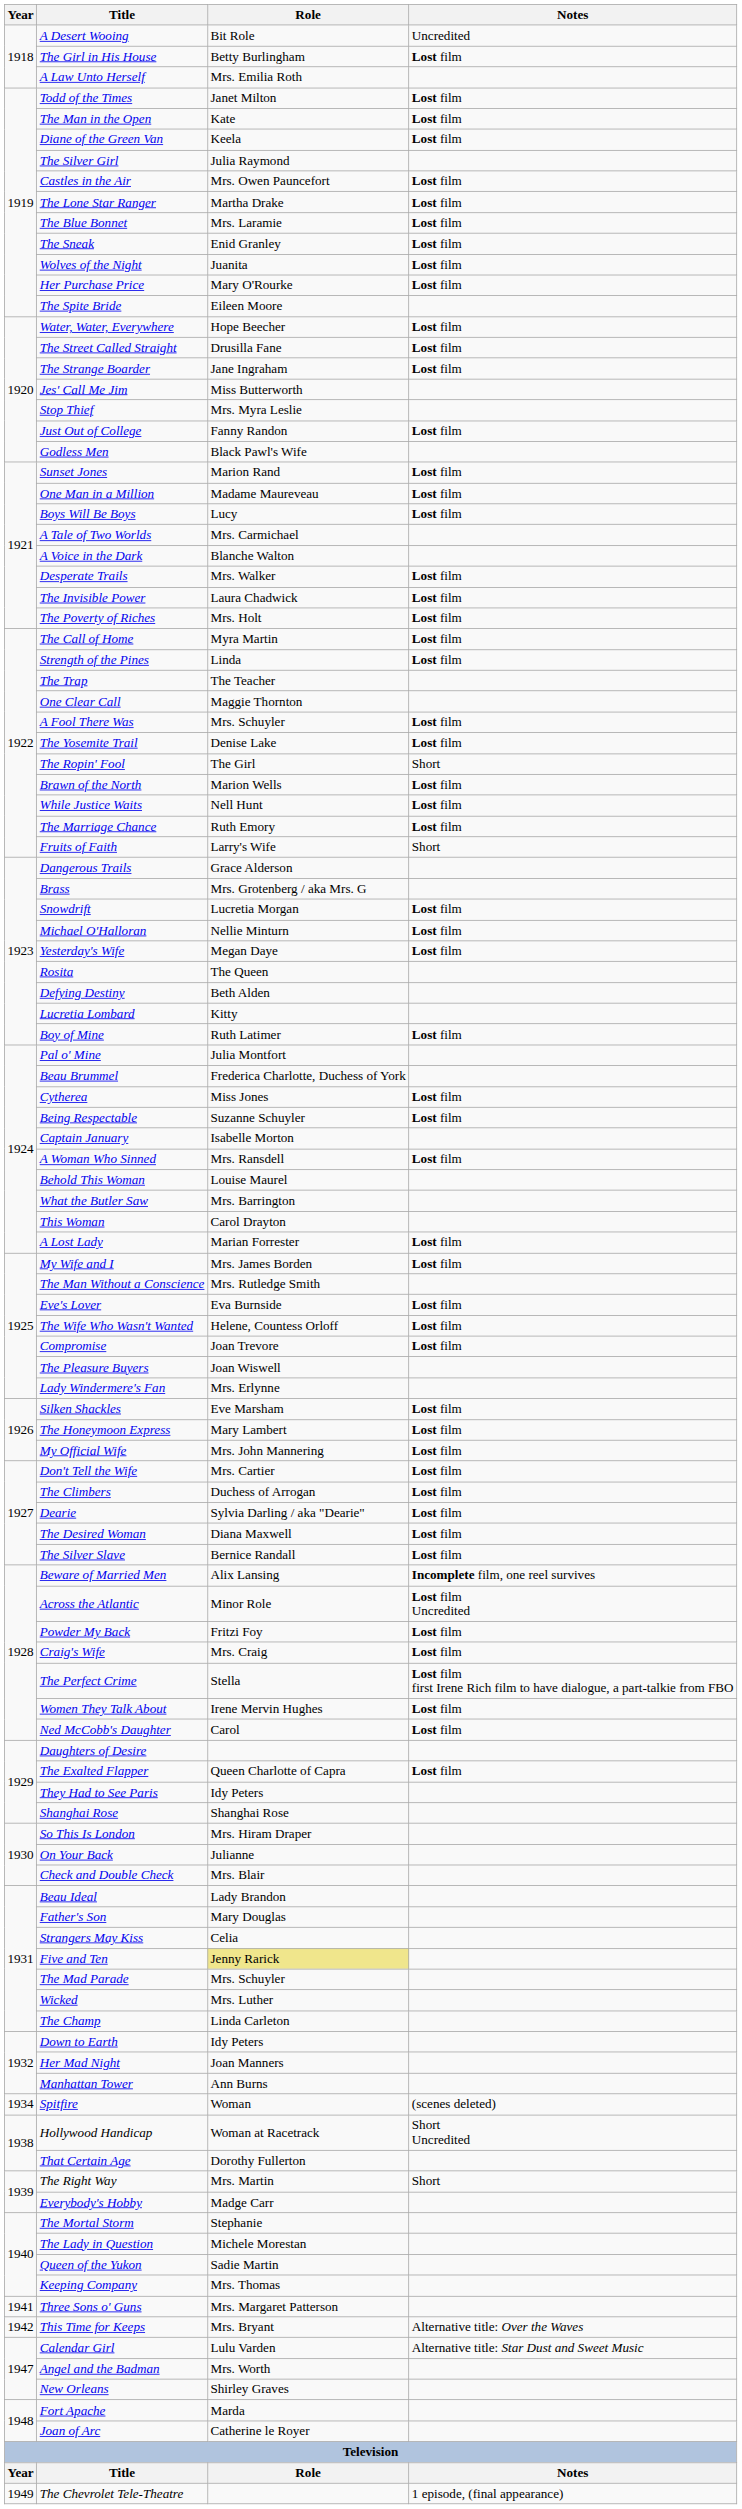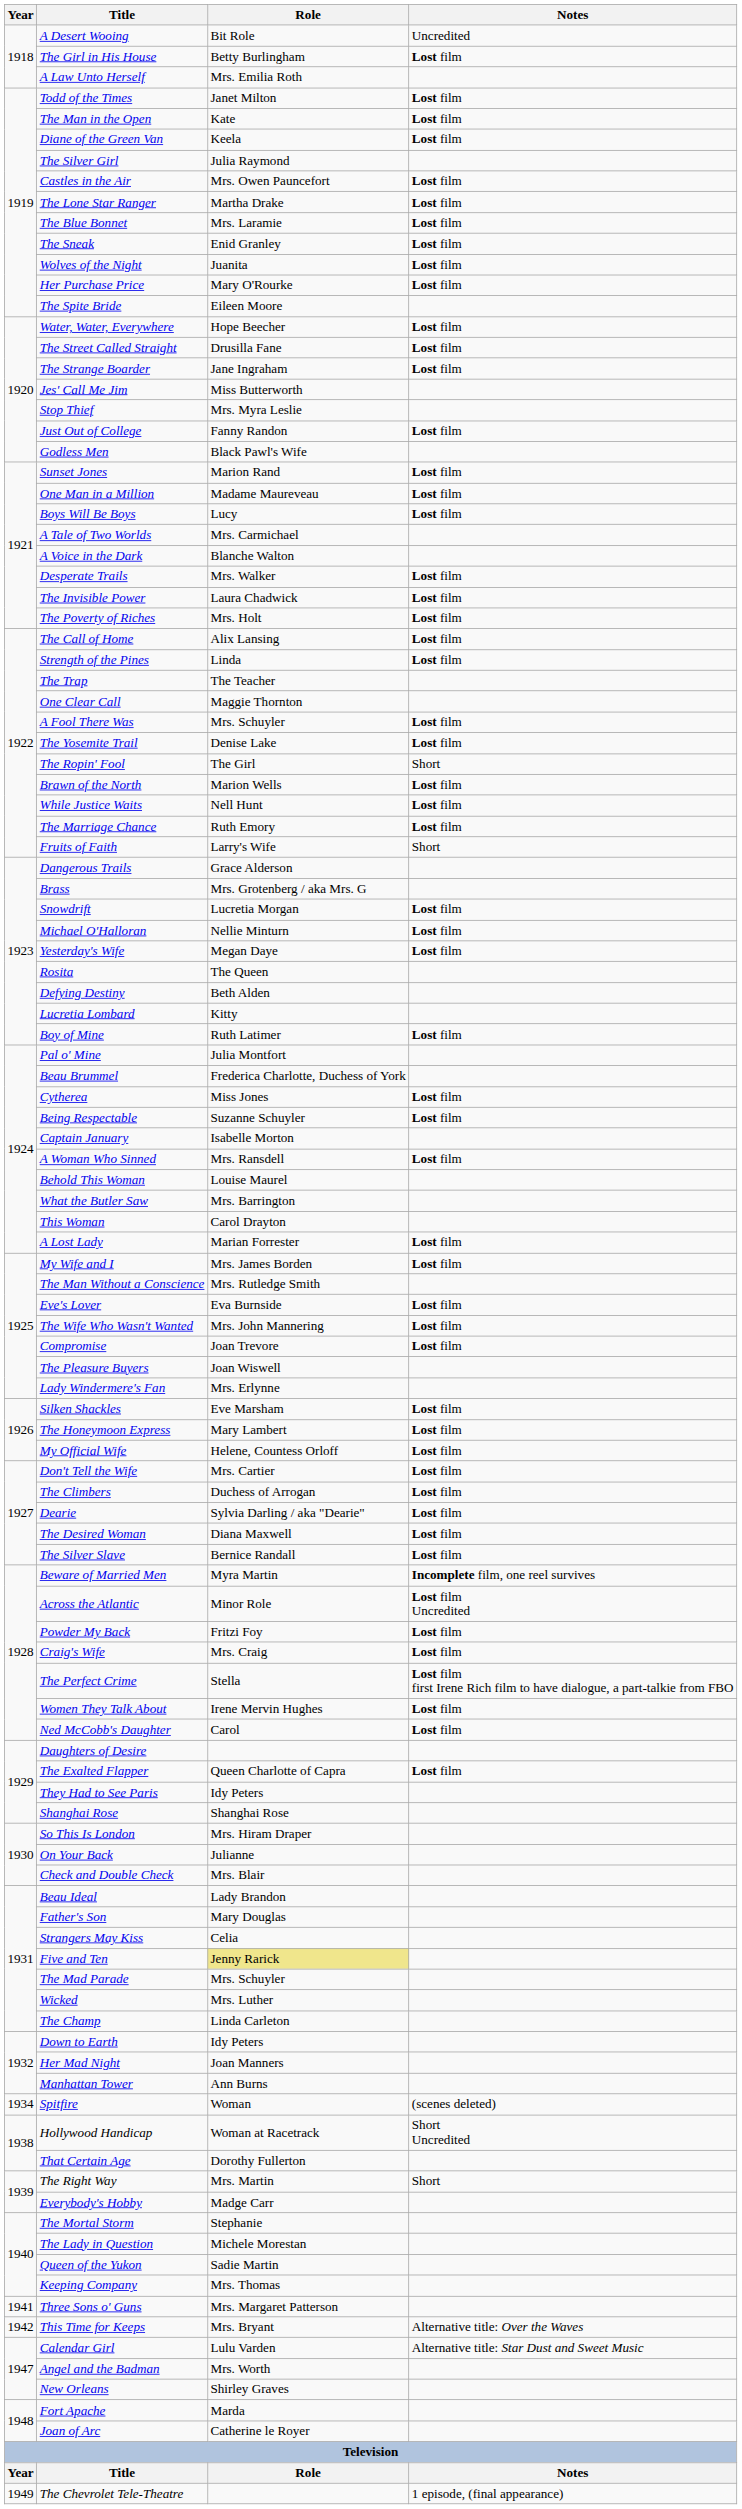The Call of Home | Role: Myra Martin -> Alix Lansing
The Wife Who Wasn't Wanted | Role: Helene, Countess Orloff -> Mrs. John Mannering
My Official Wife | Role: Mrs. John Mannering -> Helene, Countess Orloff
Beware of Married Men | Role: Alix Lansing -> Myra Martin
